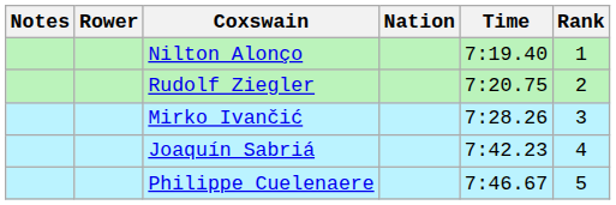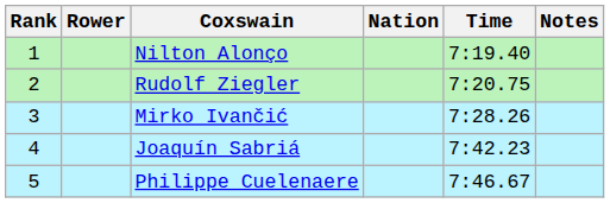columns swapped: Rank <-> Notes
